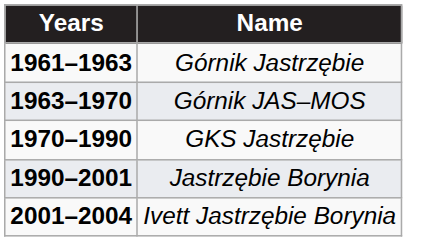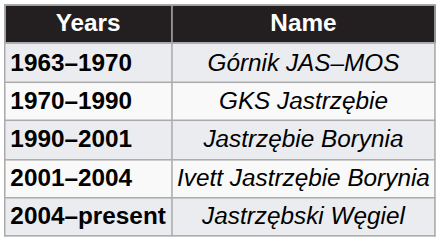- row: 1961–1963 | Górnik Jastrzębie
+ row: 2004–present | Jastrzębski Węgiel
